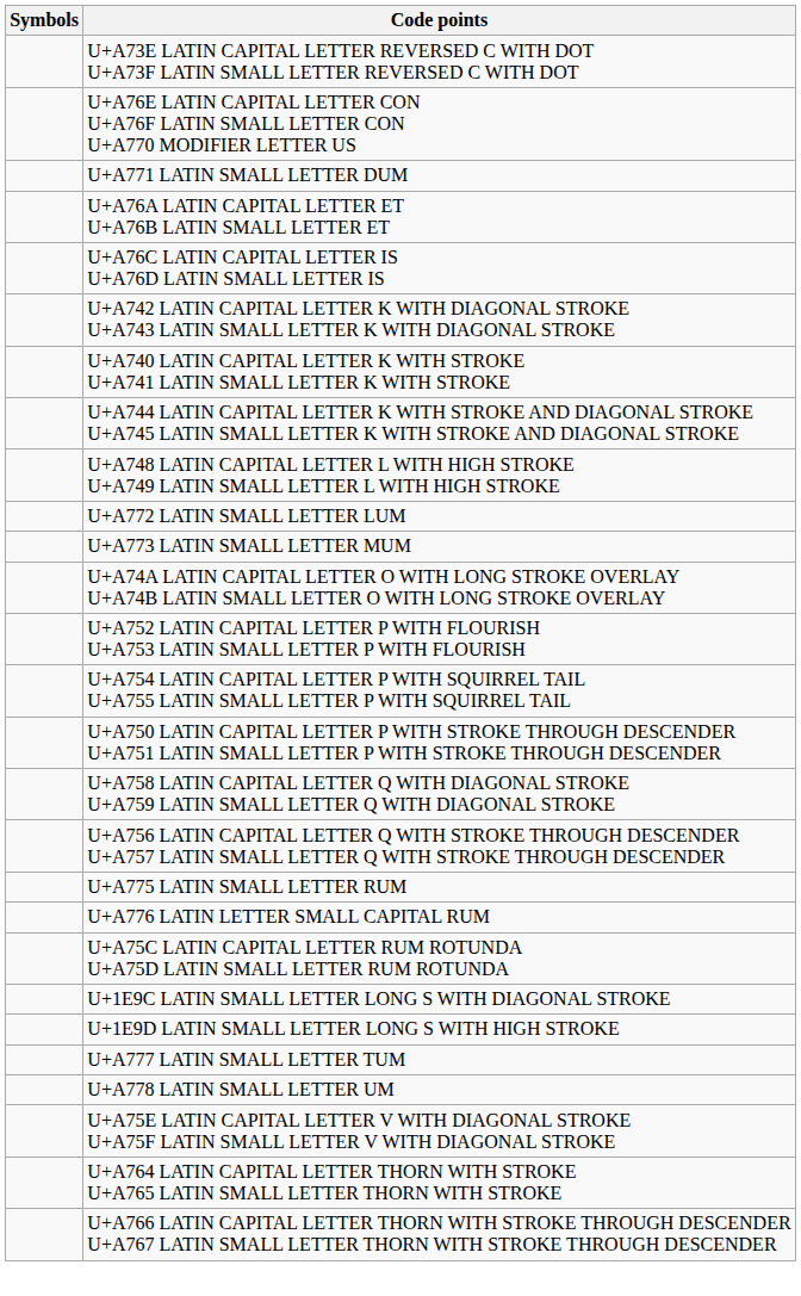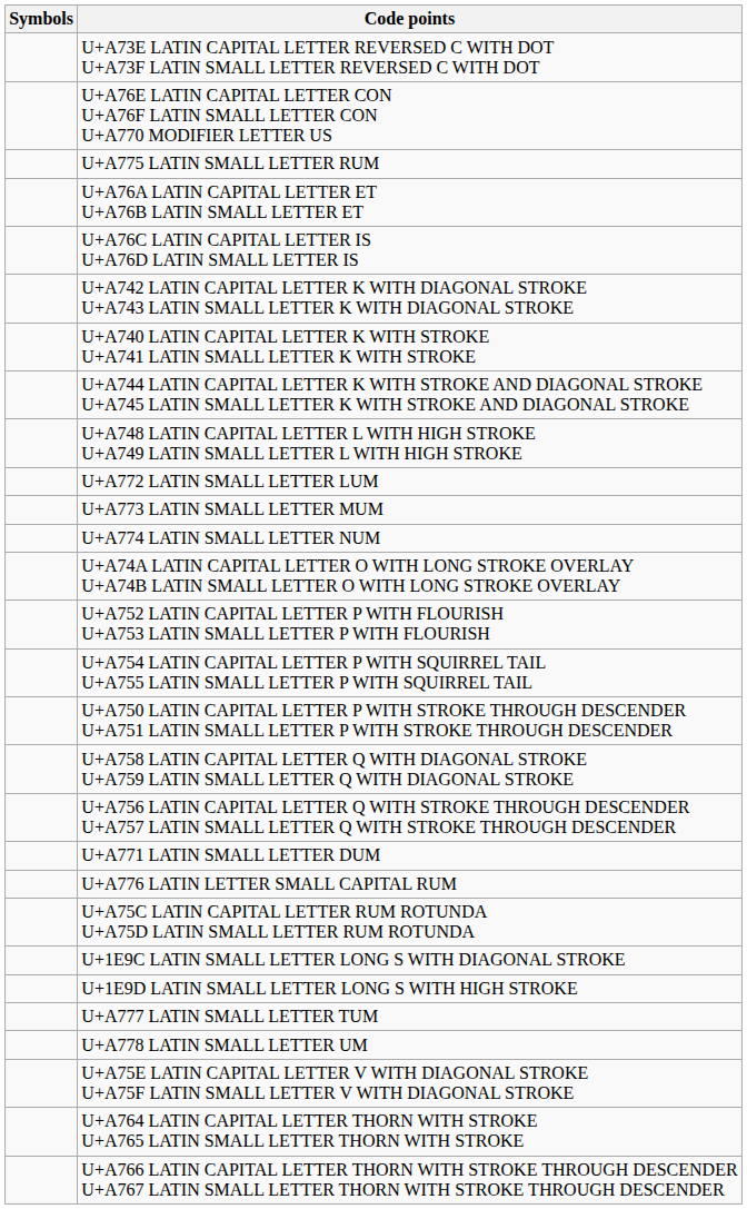rows swapped: U+A771 LATIN SMALL LETTER DUM <-> U+A775 LATIN SMALL LETTER RUM
+ row: U+A774 LATIN SMALL LETTER NUM
